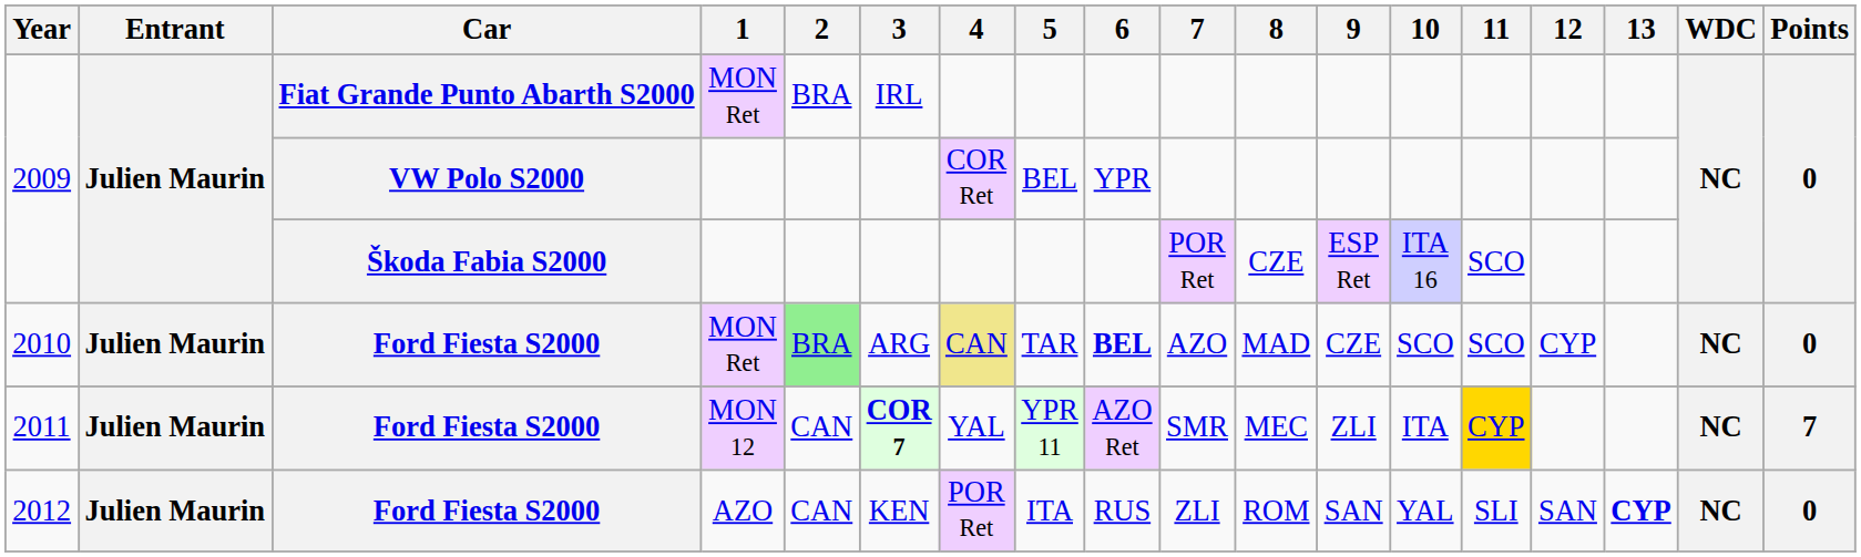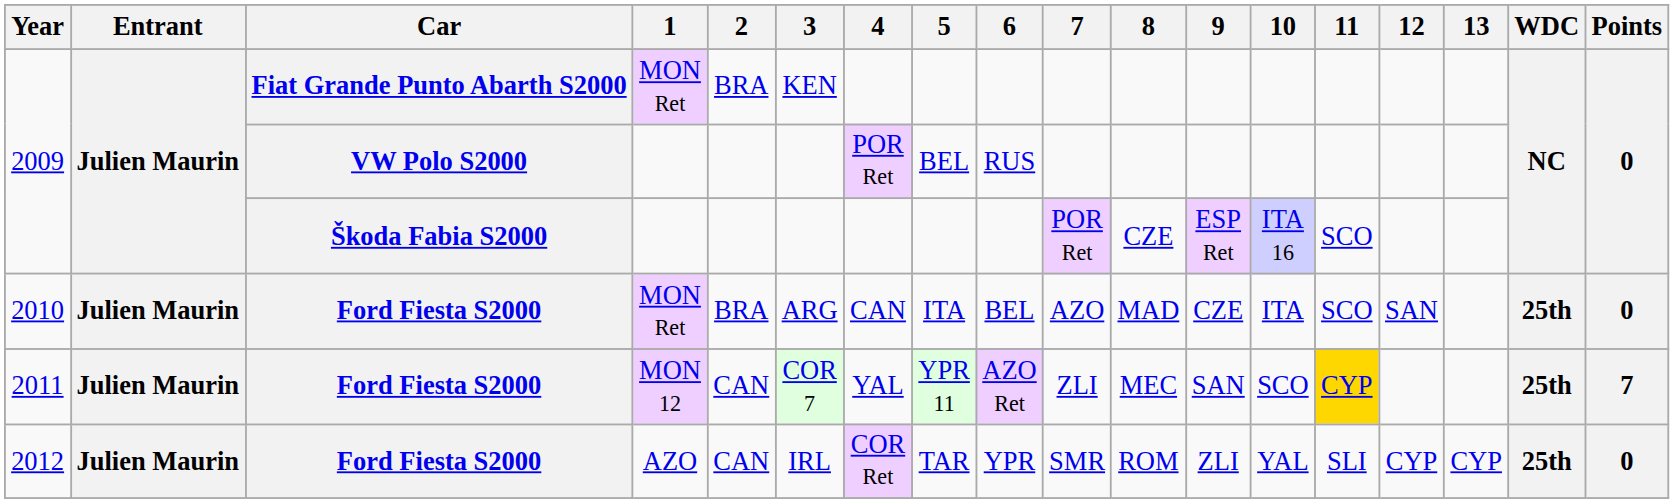2009 / Fiat Grande Punto Abarth S2000 | 3: IRL -> KEN
2009 / VW Polo S2000 | 4: COR Ret -> POR Ret
2009 / VW Polo S2000 | 6: YPR -> RUS
2010 | 2: lightgreen background -> no background
2010 | 4: khaki background -> no background
2010 | 5: TAR -> ITA
2010 | 6: bold -> normal
2010 | 10: SCO -> ITA
2010 | 12: CYP -> SAN
2010 | WDC: NC -> 25th
2011 | 3: bold -> normal
2011 | 7: SMR -> ZLI
2011 | 9: ZLI -> SAN
2011 | 10: ITA -> SCO
2011 | WDC: NC -> 25th
2012 | 3: KEN -> IRL
2012 | 4: POR Ret -> COR Ret
2012 | 5: ITA -> TAR
2012 | 6: RUS -> YPR
2012 | 7: ZLI -> SMR
2012 | 9: SAN -> ZLI
2012 | 12: SAN -> CYP
2012 | 13: bold -> normal
2012 | WDC: NC -> 25th
